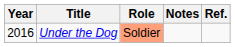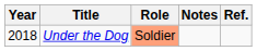Under the Dog | Year: 2016 -> 2018
